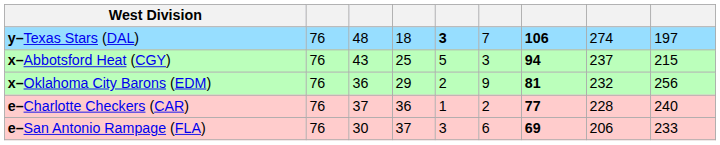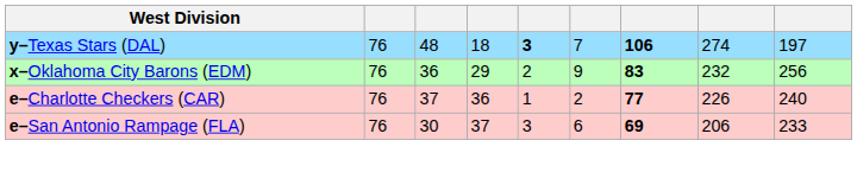- row: x–Abbotsford Heat (CGY) | 76 | 43 | 25 | 5 | 3 | 94 | 237 | 215
x–Oklahoma City Barons (EDM) | column 7: 81 -> 83
e–Charlotte Checkers (CAR) | column 8: 228 -> 226
